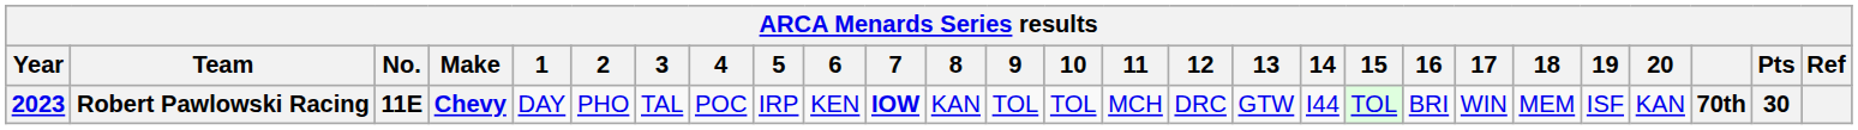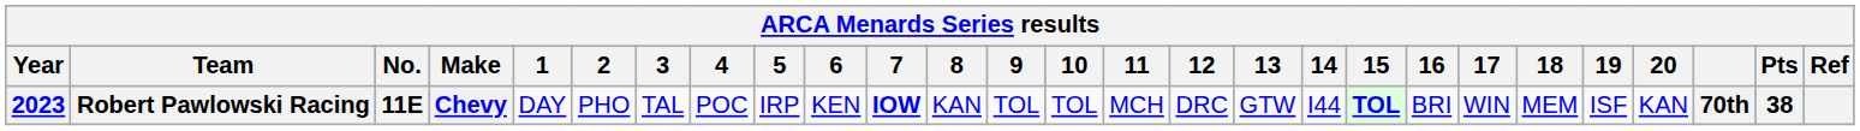Robert Pawlowski Racing | 15: normal -> bold
Robert Pawlowski Racing | Pts: 30 -> 38
